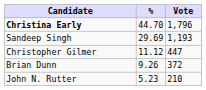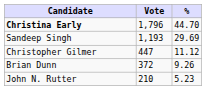columns swapped: Vote <-> %
